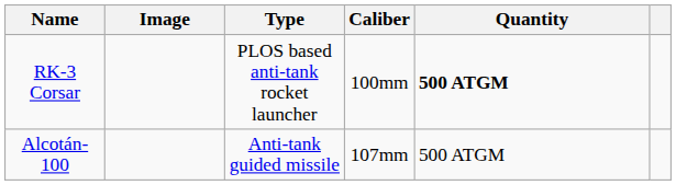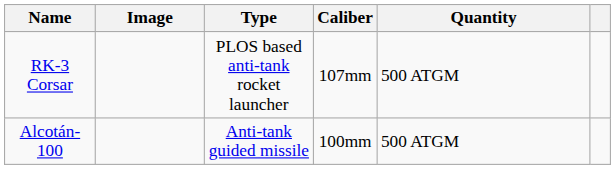RK-3 Corsar | Caliber: 100mm -> 107mm
RK-3 Corsar | Quantity: bold -> normal
Alcotán-100 | Caliber: 107mm -> 100mm
